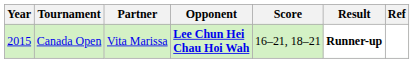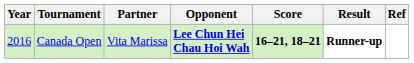Canada Open | Year: 2015 -> 2016
Canada Open | Score: normal -> bold
